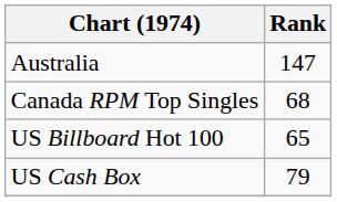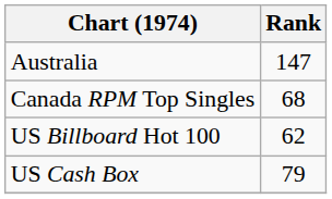US Billboard Hot 100 | Rank: 65 -> 62
